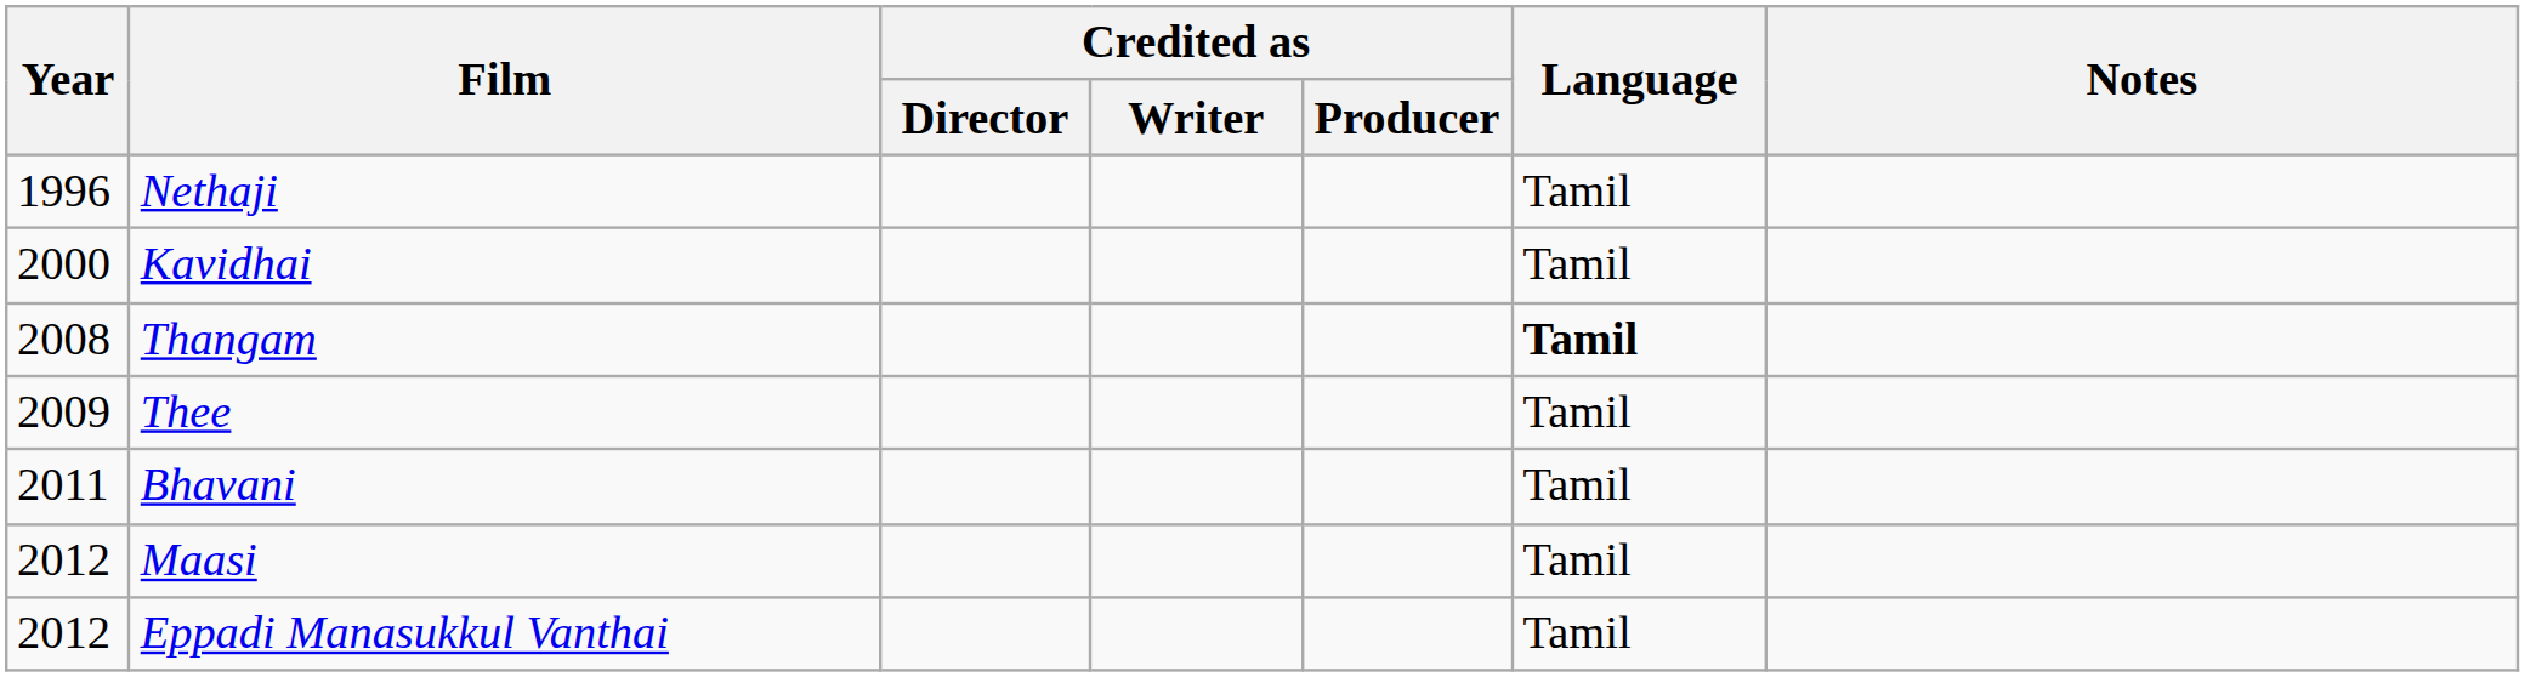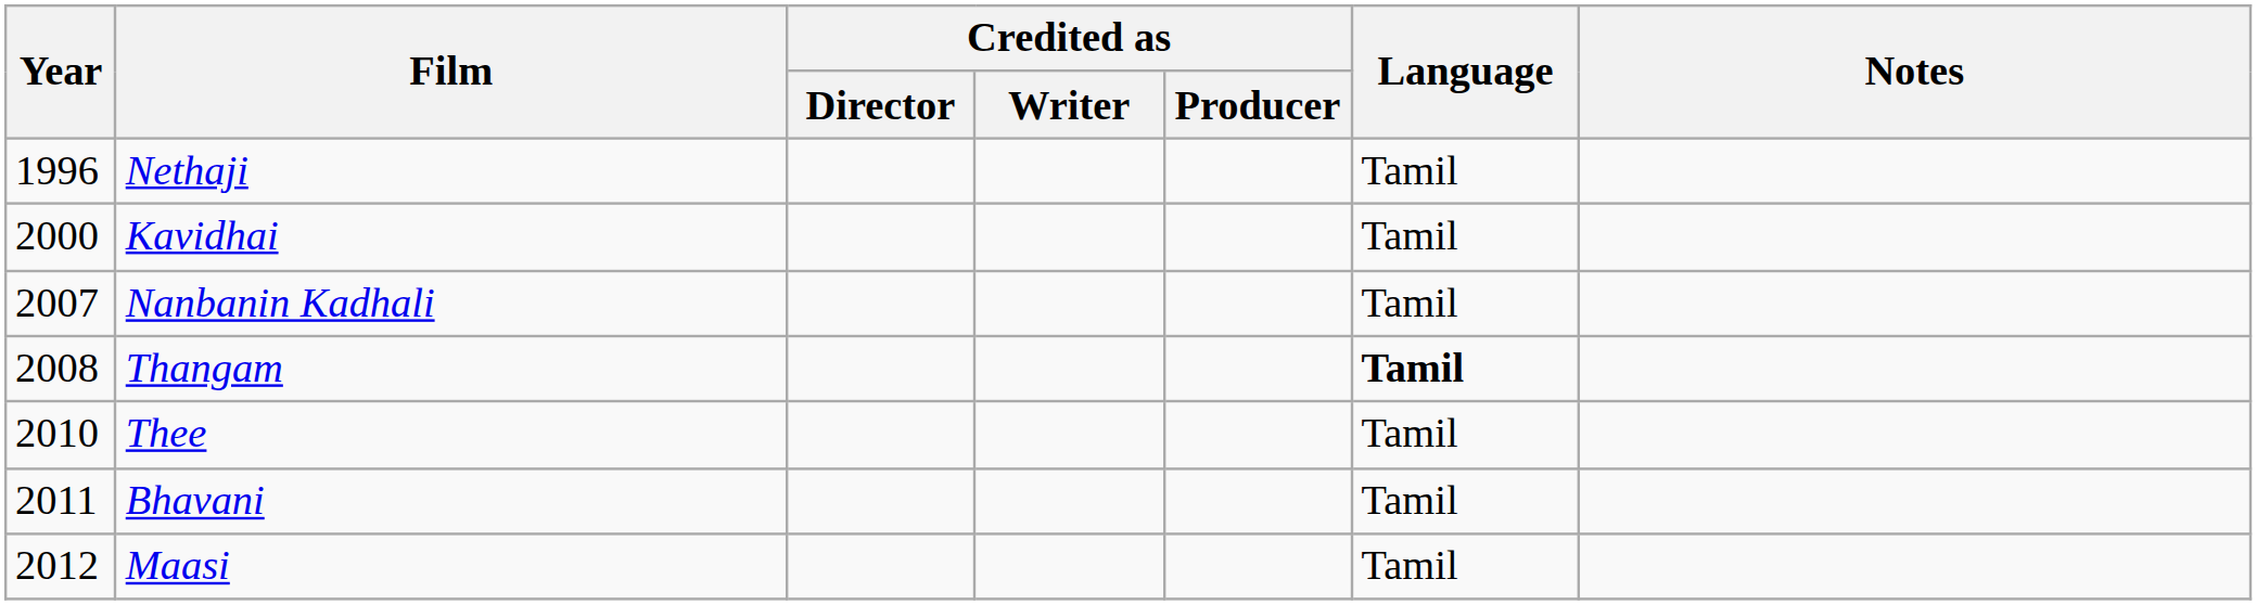+ row: 2007 | Nanbanin Kadhali | Tamil
Thee | Year: 2009 -> 2010
- row: 2012 | Eppadi Manasukkul Vanthai | Tamil
